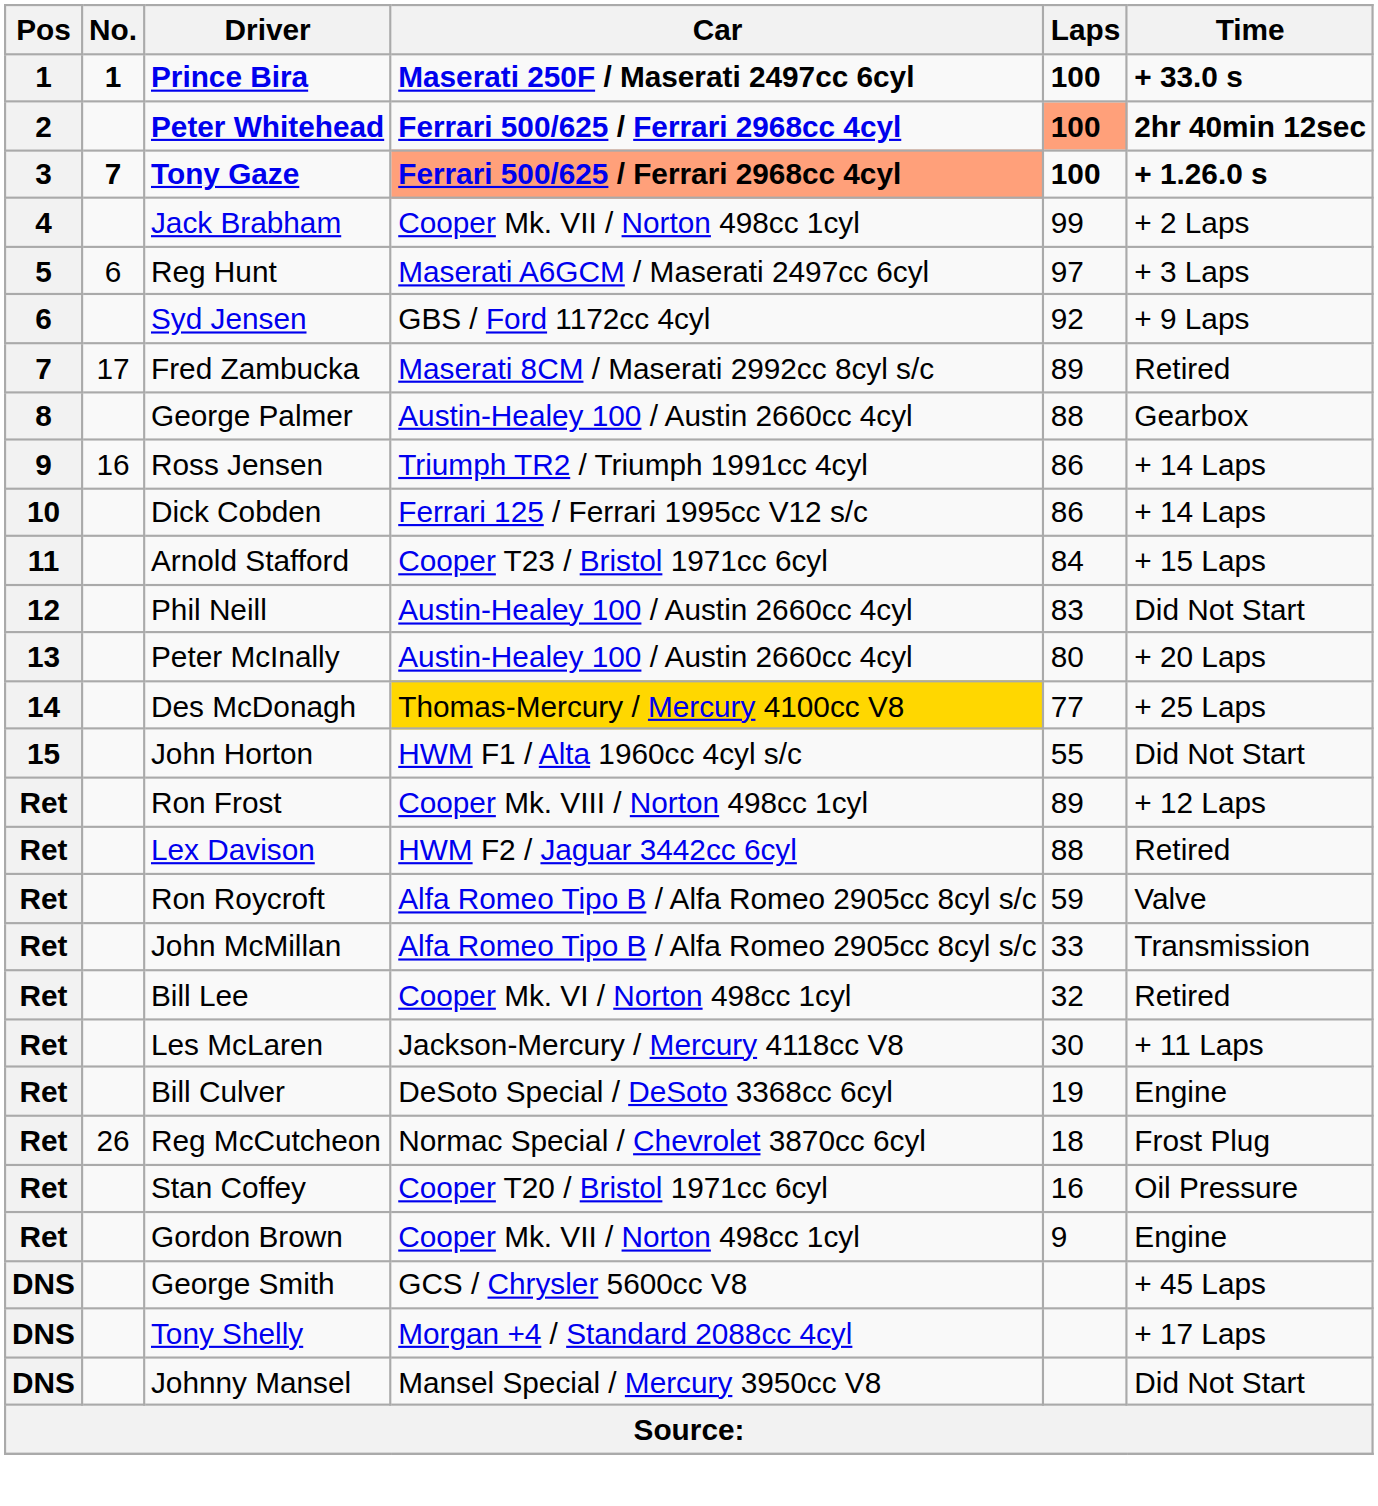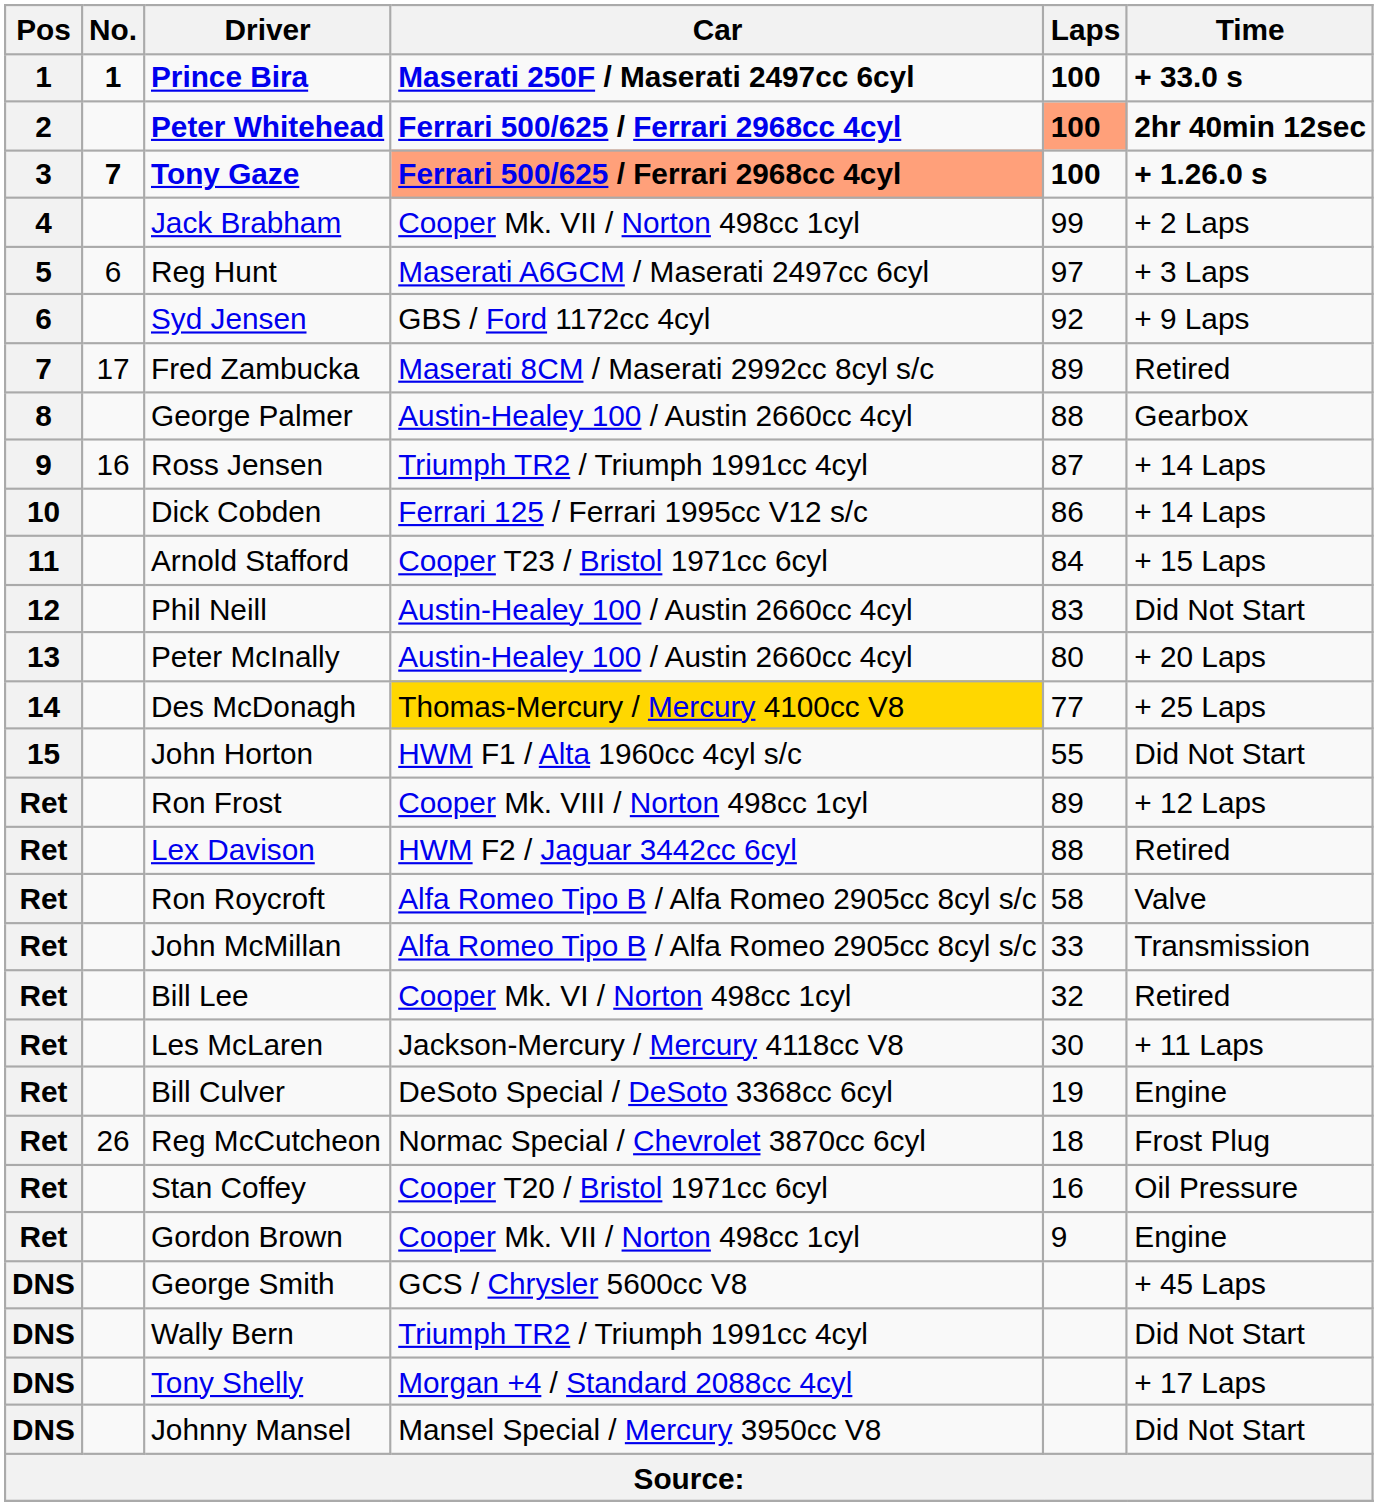Ross Jensen | Laps: 86 -> 87
Ron Roycroft | Laps: 59 -> 58
+ row: DNS | Wally Bern | Triumph TR2 / Triumph 1991cc 4cyl | Did Not Start
